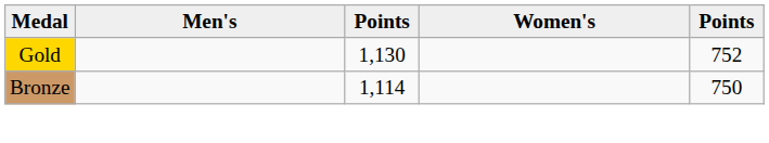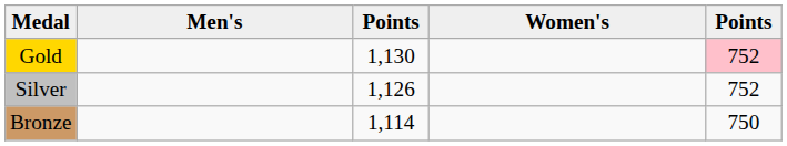Gold | column 5: no background -> pink background
+ row: Silver | 1,126 | 752
